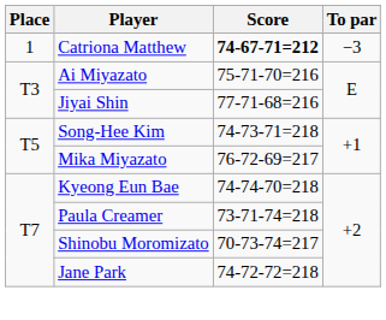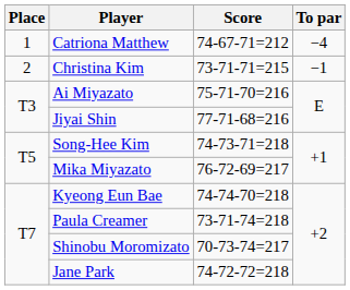Catriona Matthew | Score: bold -> normal
Catriona Matthew | To par: −3 -> −4
+ row: 2 | Christina Kim | 73-71-71=215 | −1
